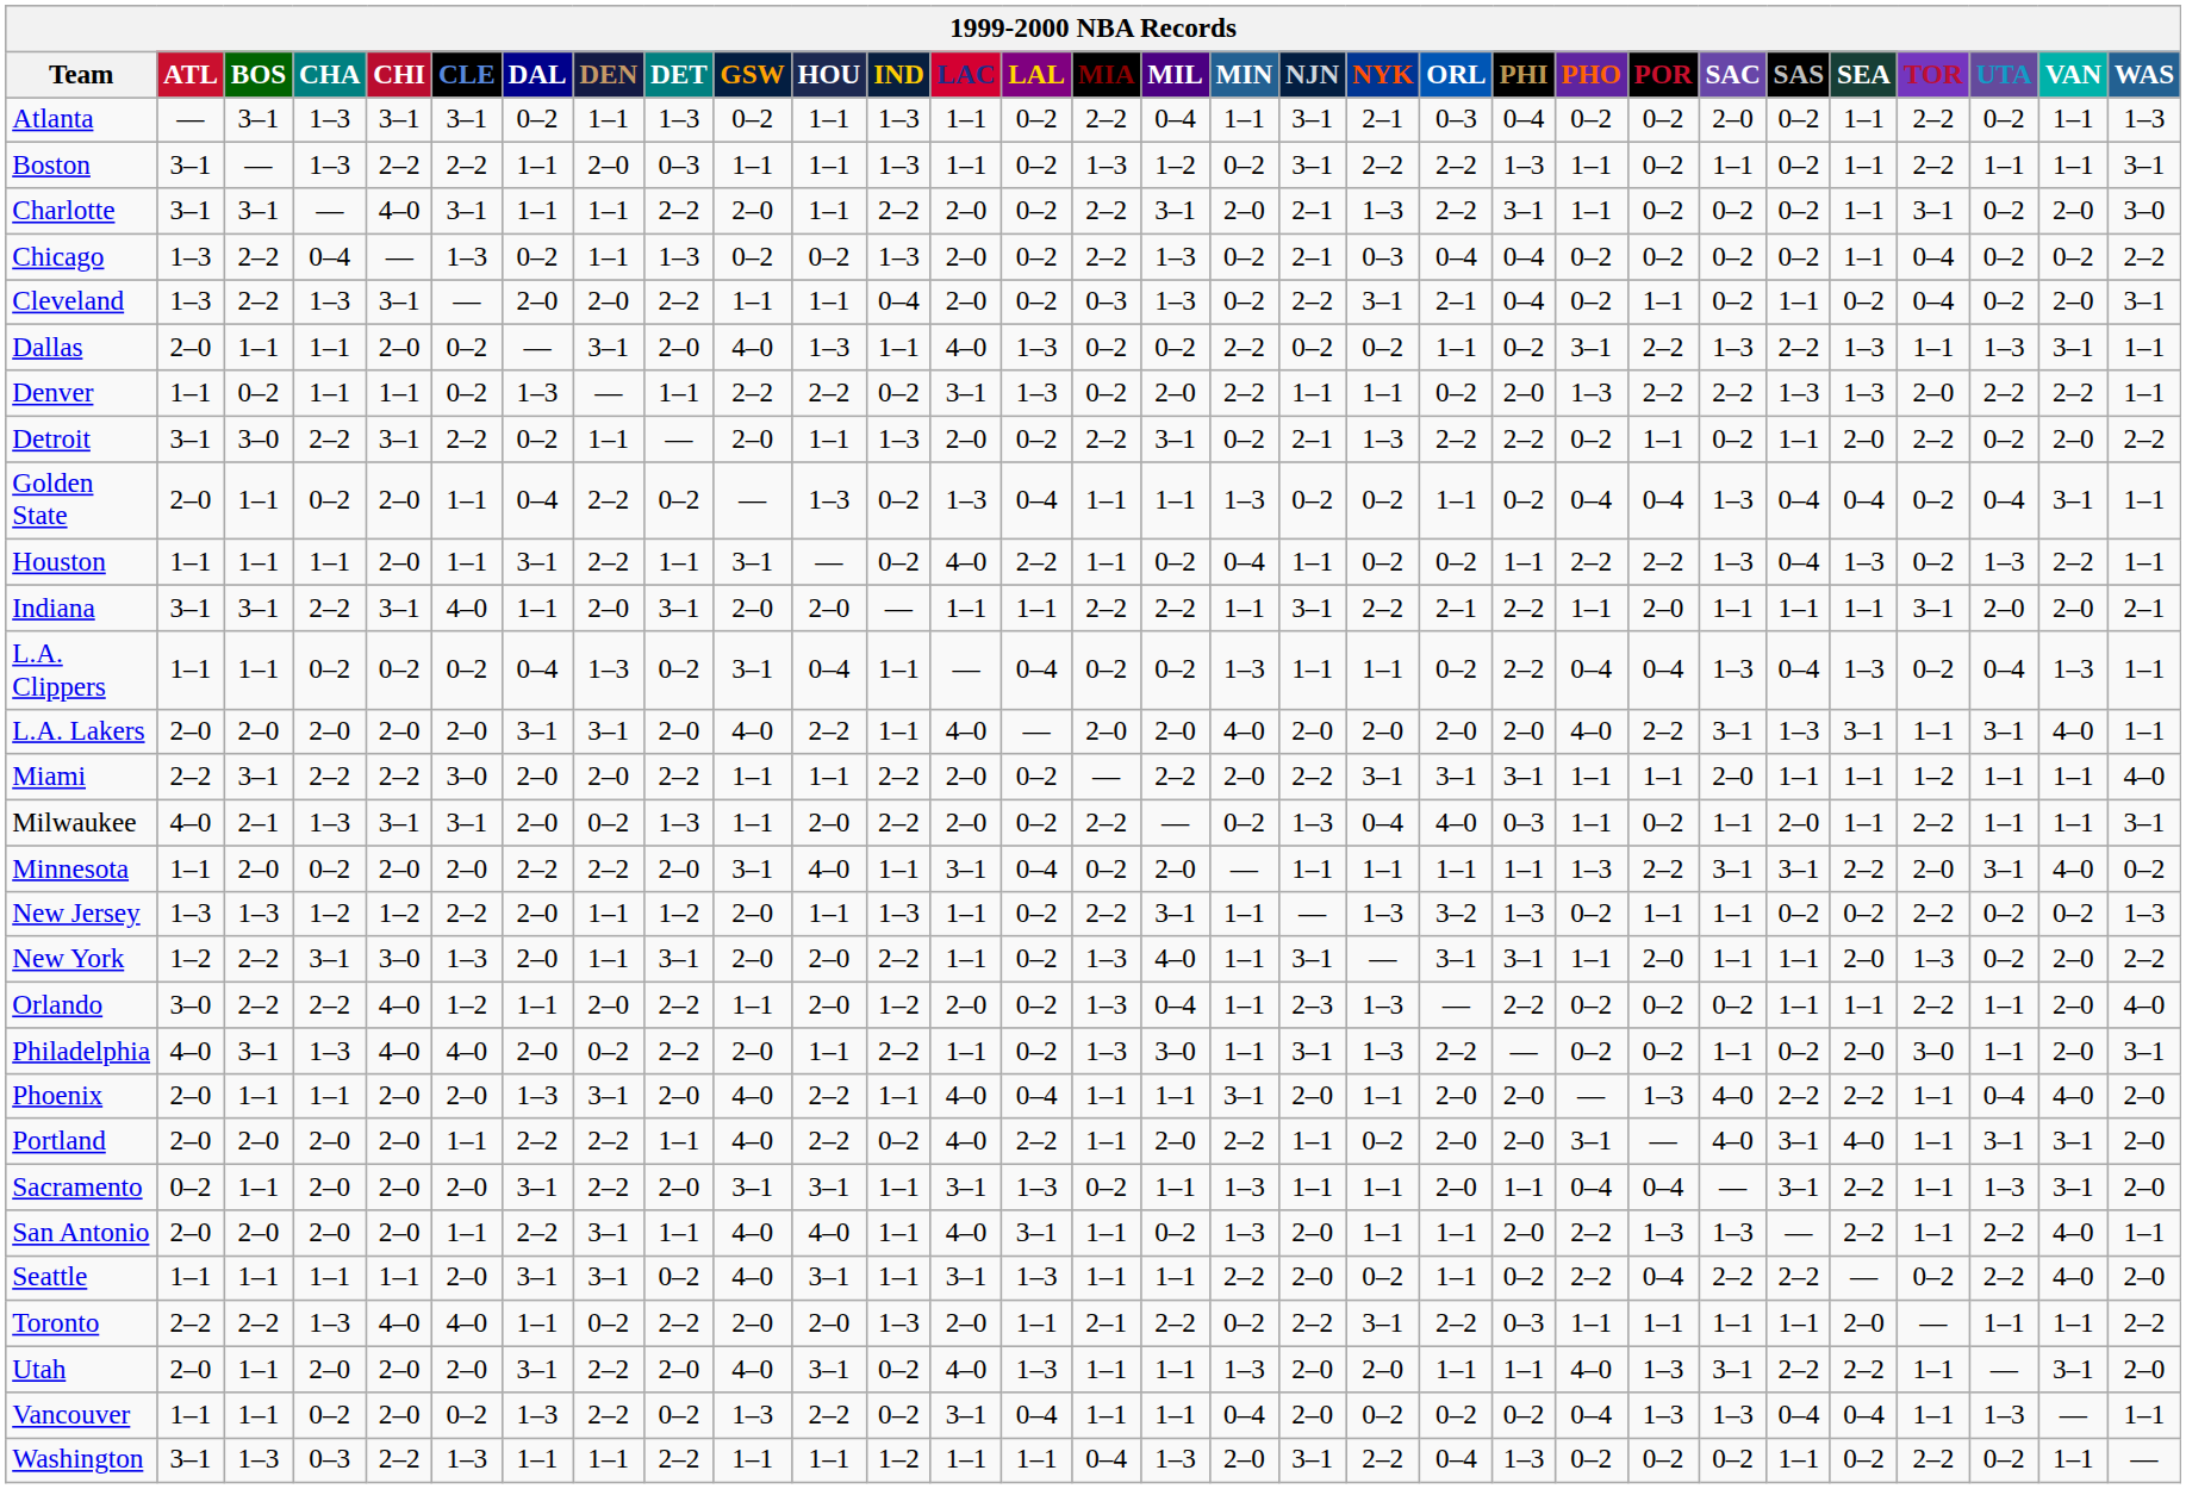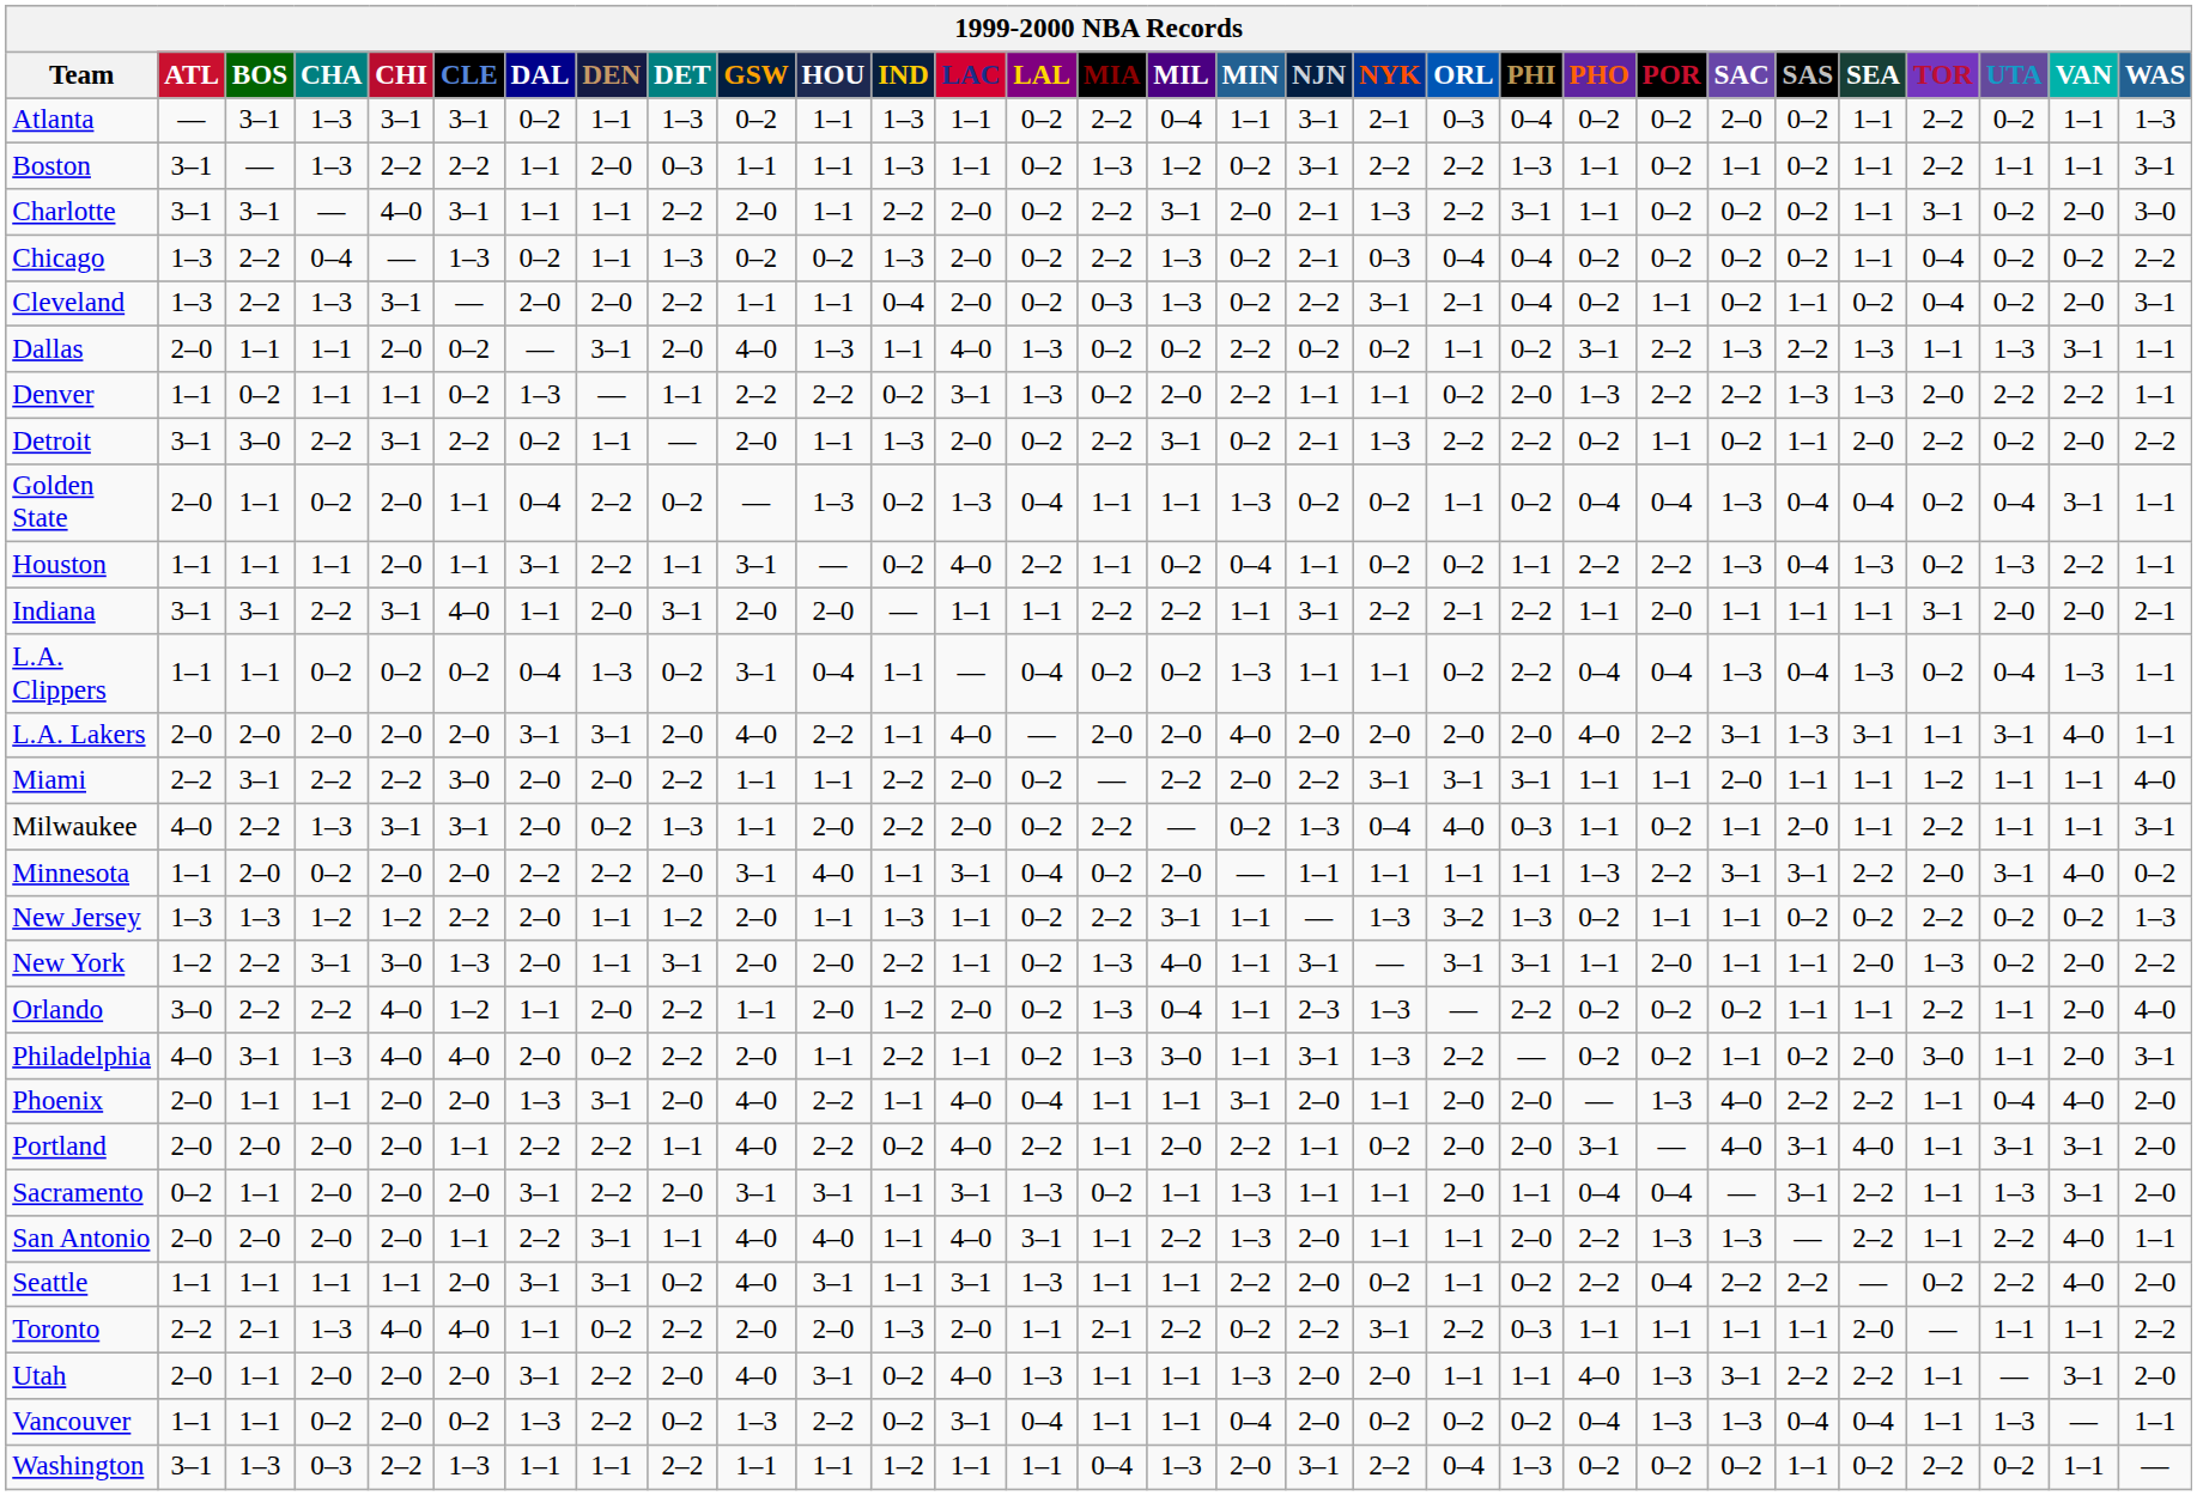Milwaukee | BOS: 2–1 -> 2–2
San Antonio | MIL: 0–2 -> 2–2
Toronto | BOS: 2–2 -> 2–1
